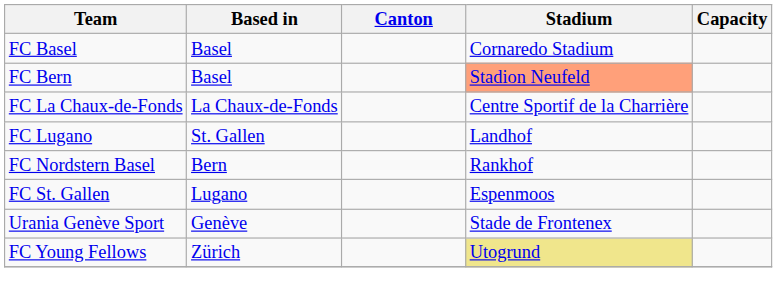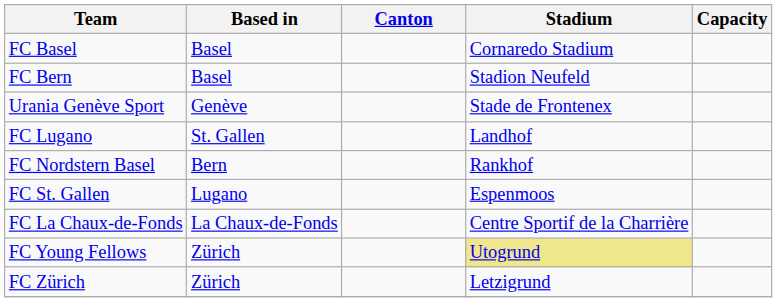FC Bern | Stadium: lightsalmon background -> no background
rows swapped: FC La Chaux-de-Fonds <-> Urania Genève Sport
+ row: FC Zürich | Zürich | Letzigrund
